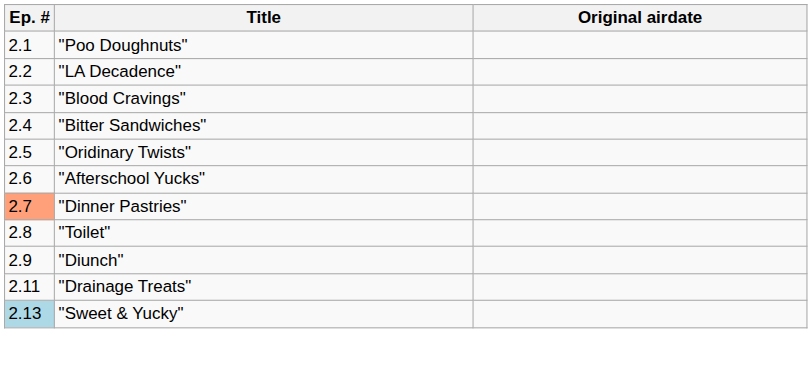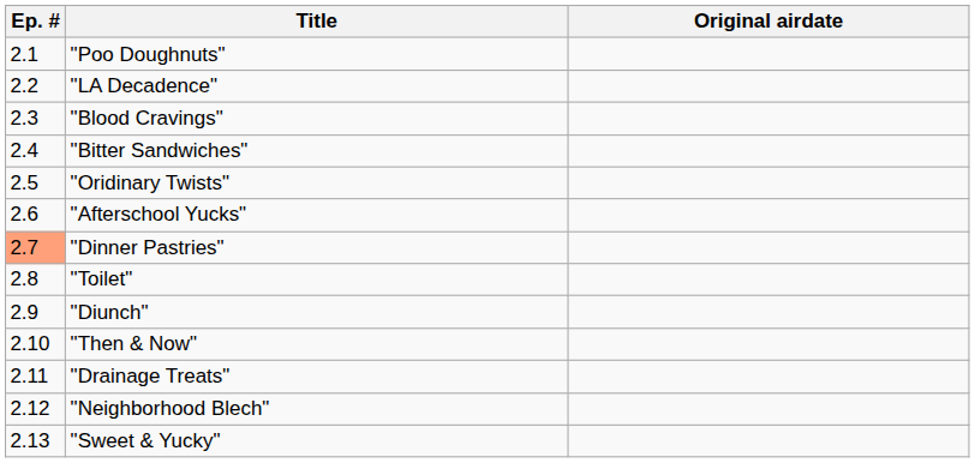+ row: 2.10 | "Then & Now"
+ row: 2.12 | "Neighborhood Blech"
"Sweet & Yucky" | Ep. #: lightblue background -> no background
